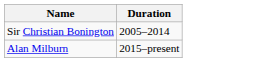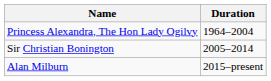+ row: Princess Alexandra, The Hon Lady Ogilvy | 1964–2004
